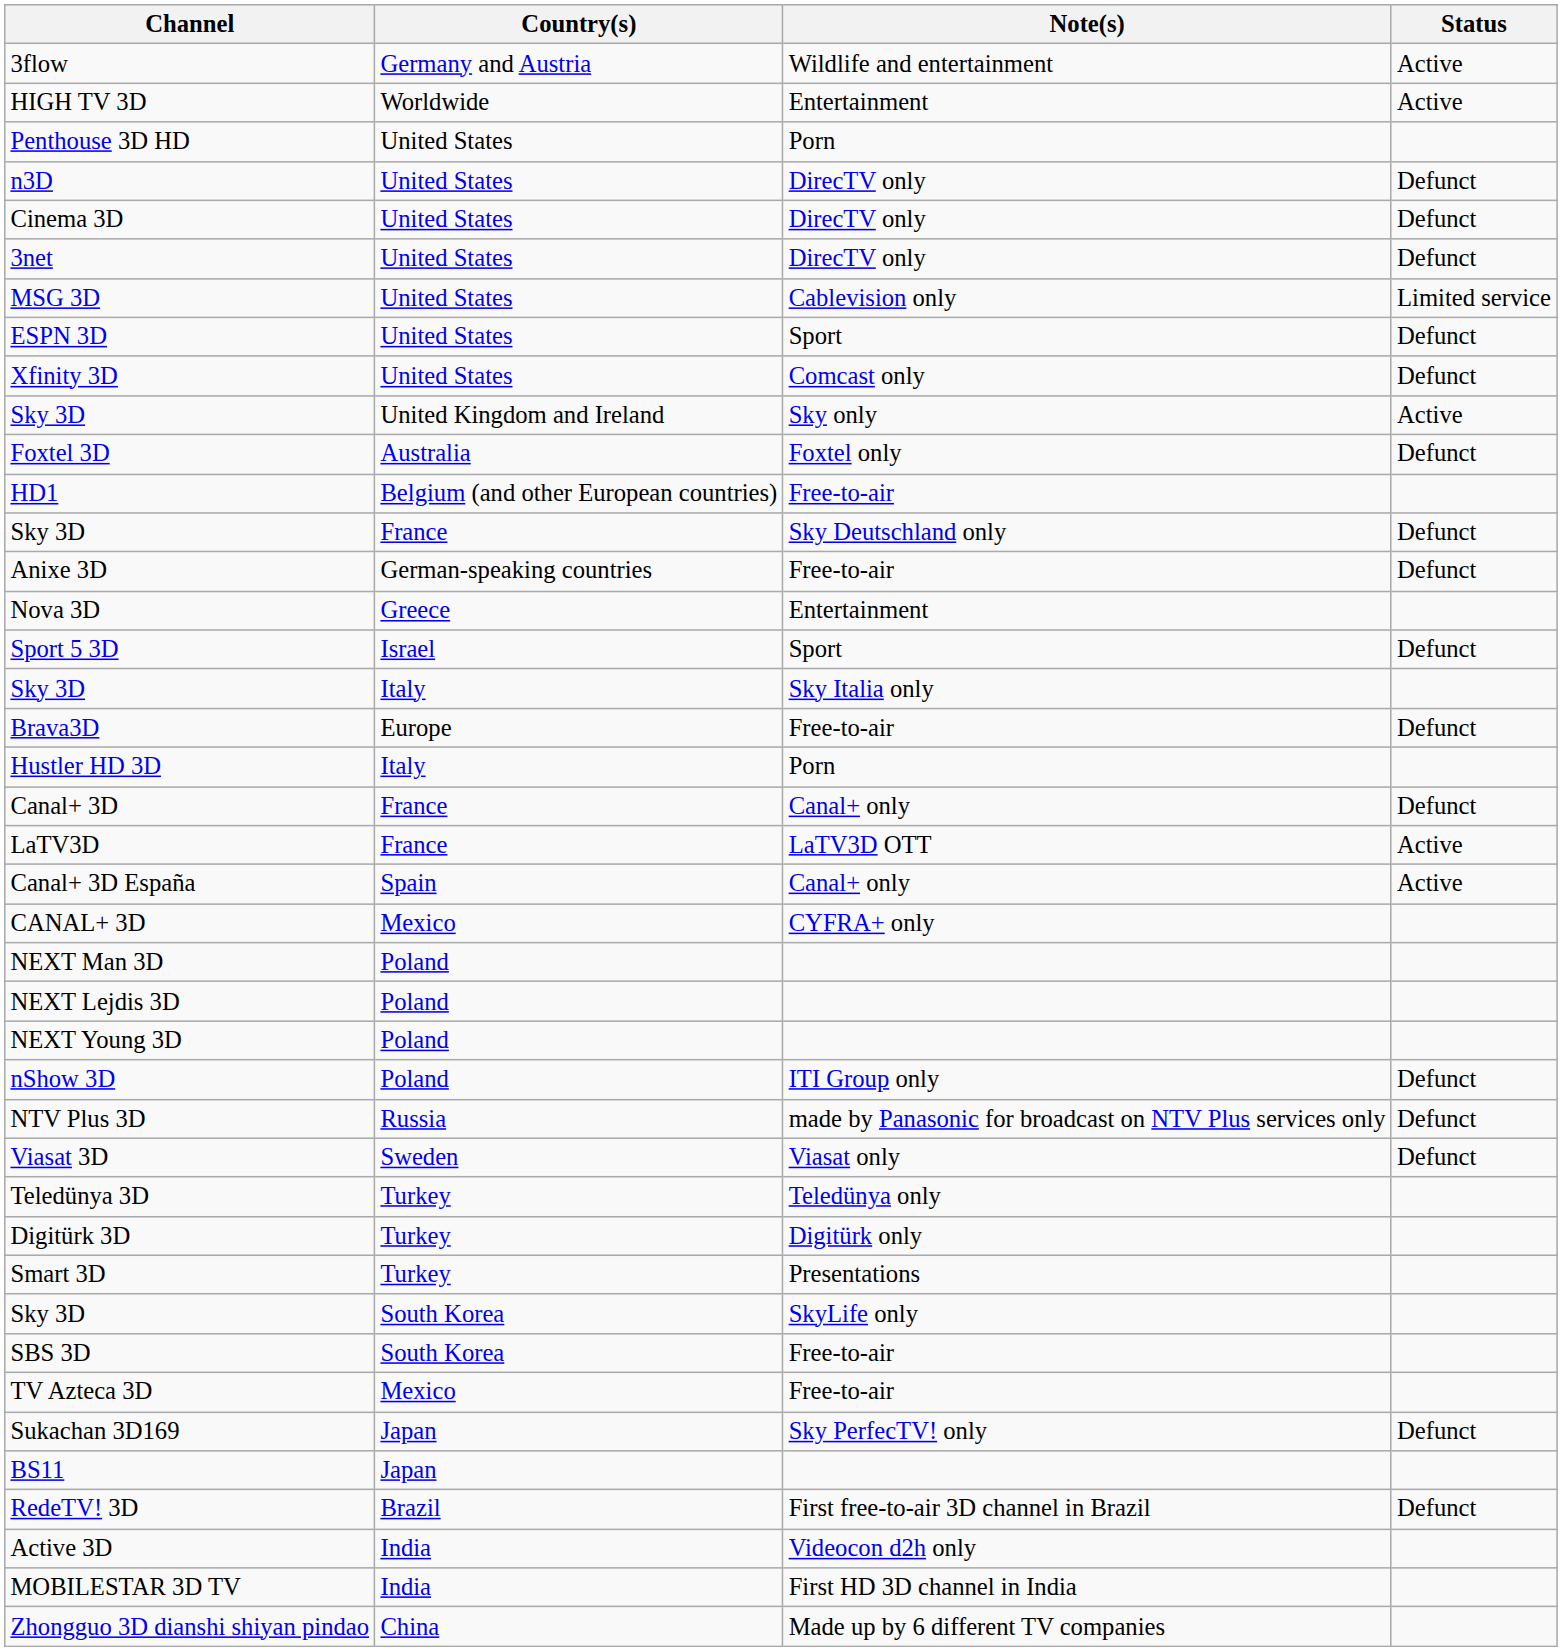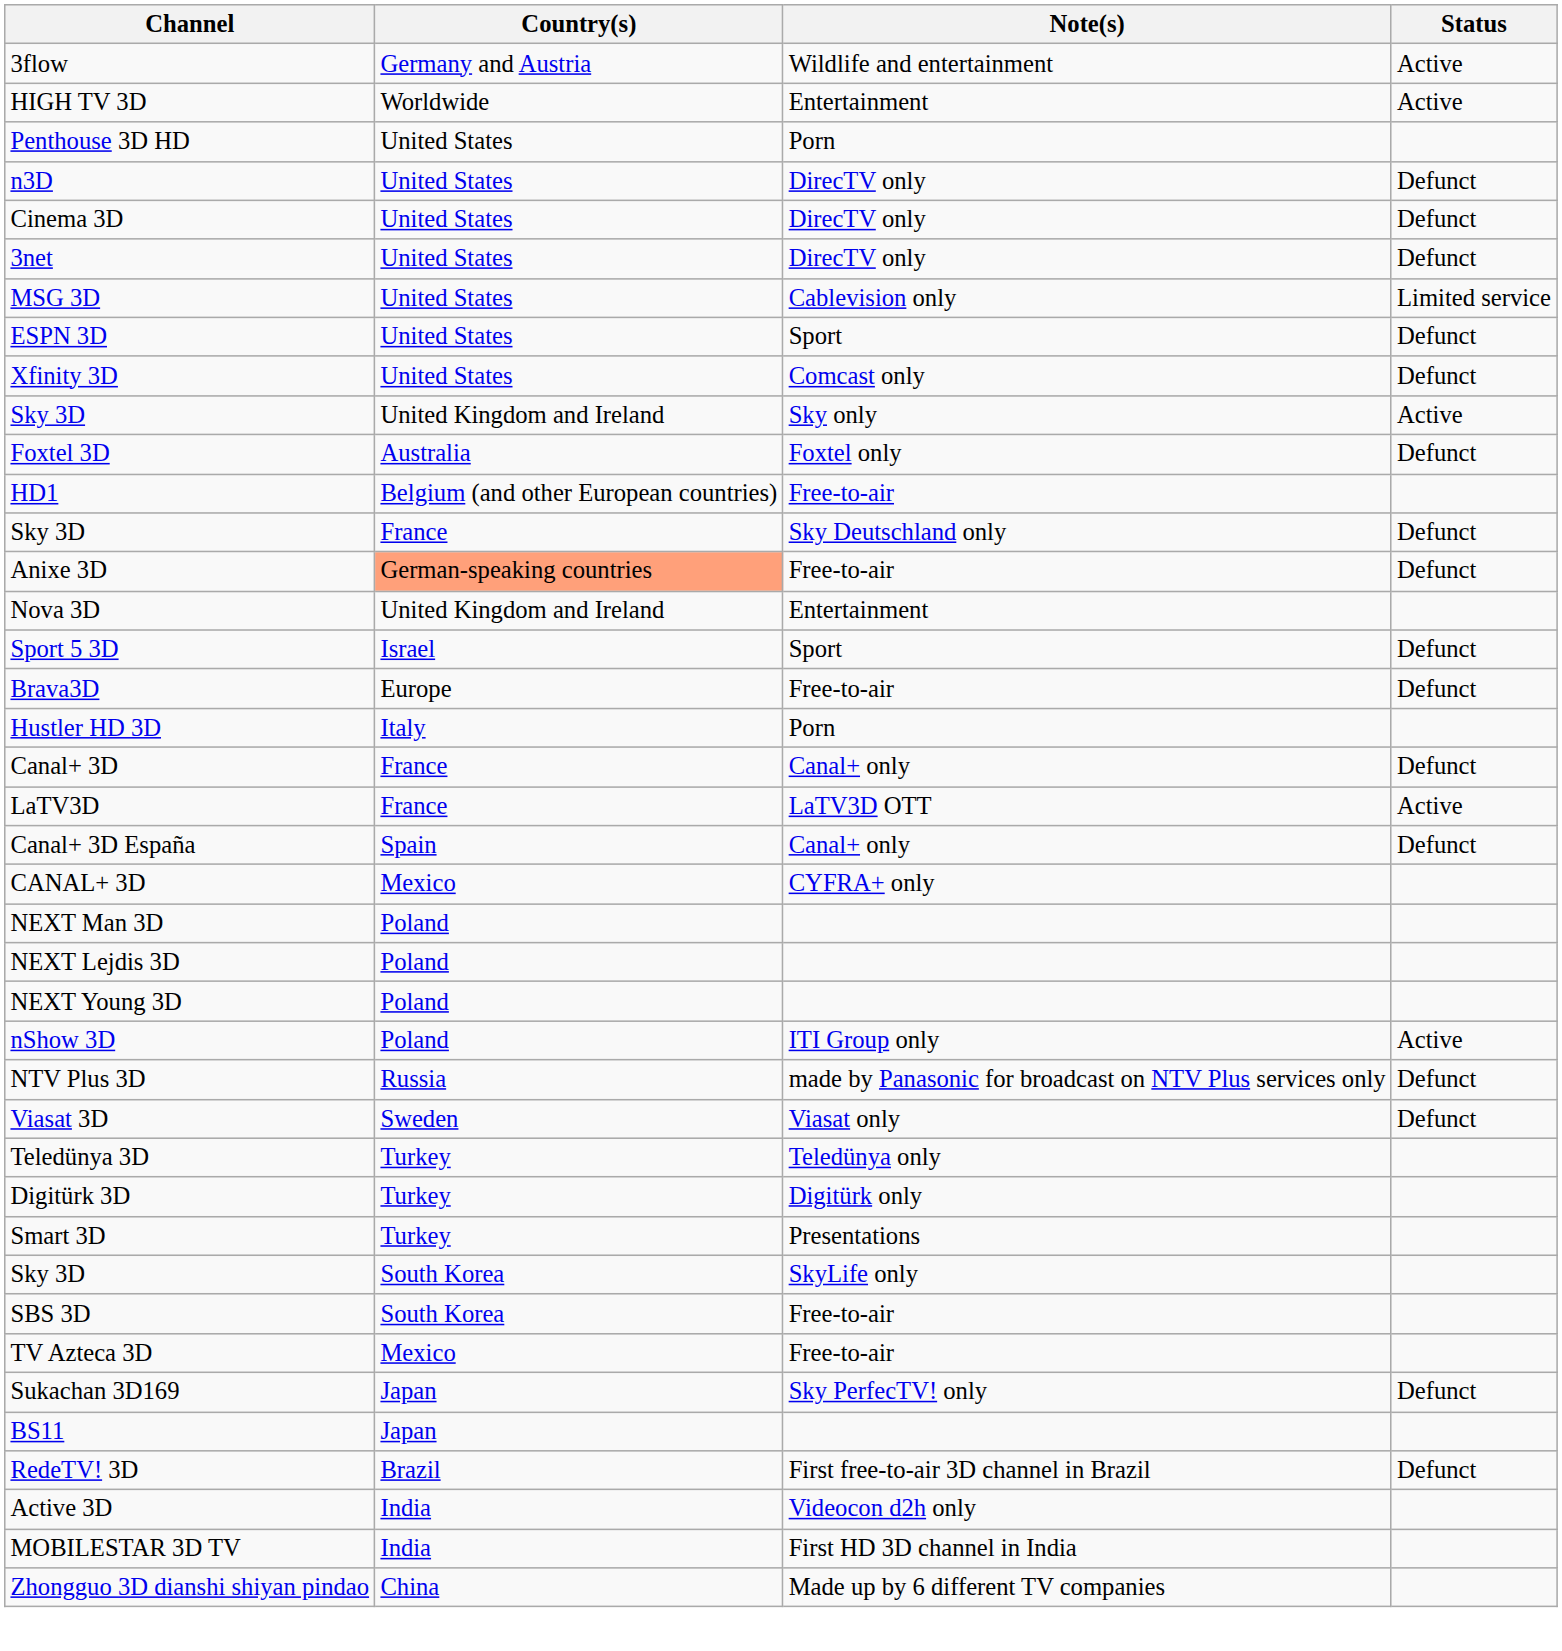Anixe 3D | Country(s): no background -> lightsalmon background
Nova 3D | Country(s): Greece -> United Kingdom and Ireland
- row: Sky 3D | Italy | Sky Italia only
Canal+ 3D España | Status: Active -> Defunct
nShow 3D | Status: Defunct -> Active
